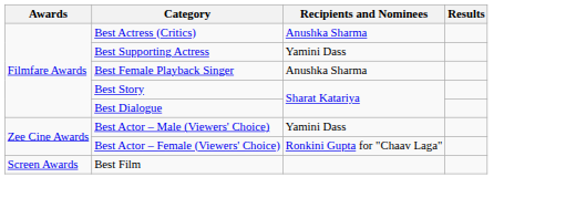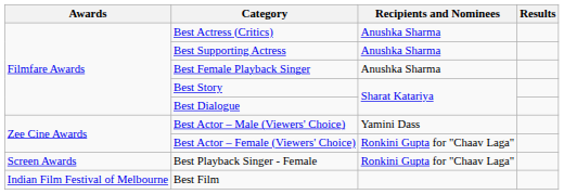Best Supporting Actress | Recipients and Nominees: Yamini Dass -> Anushka Sharma
+ row: Screen Awards | Best Playback Singer - Female | Ronkini Gupta for "Chaav Laga"
Best Film | Awards: Screen Awards -> Indian Film Festival of Melbourne
